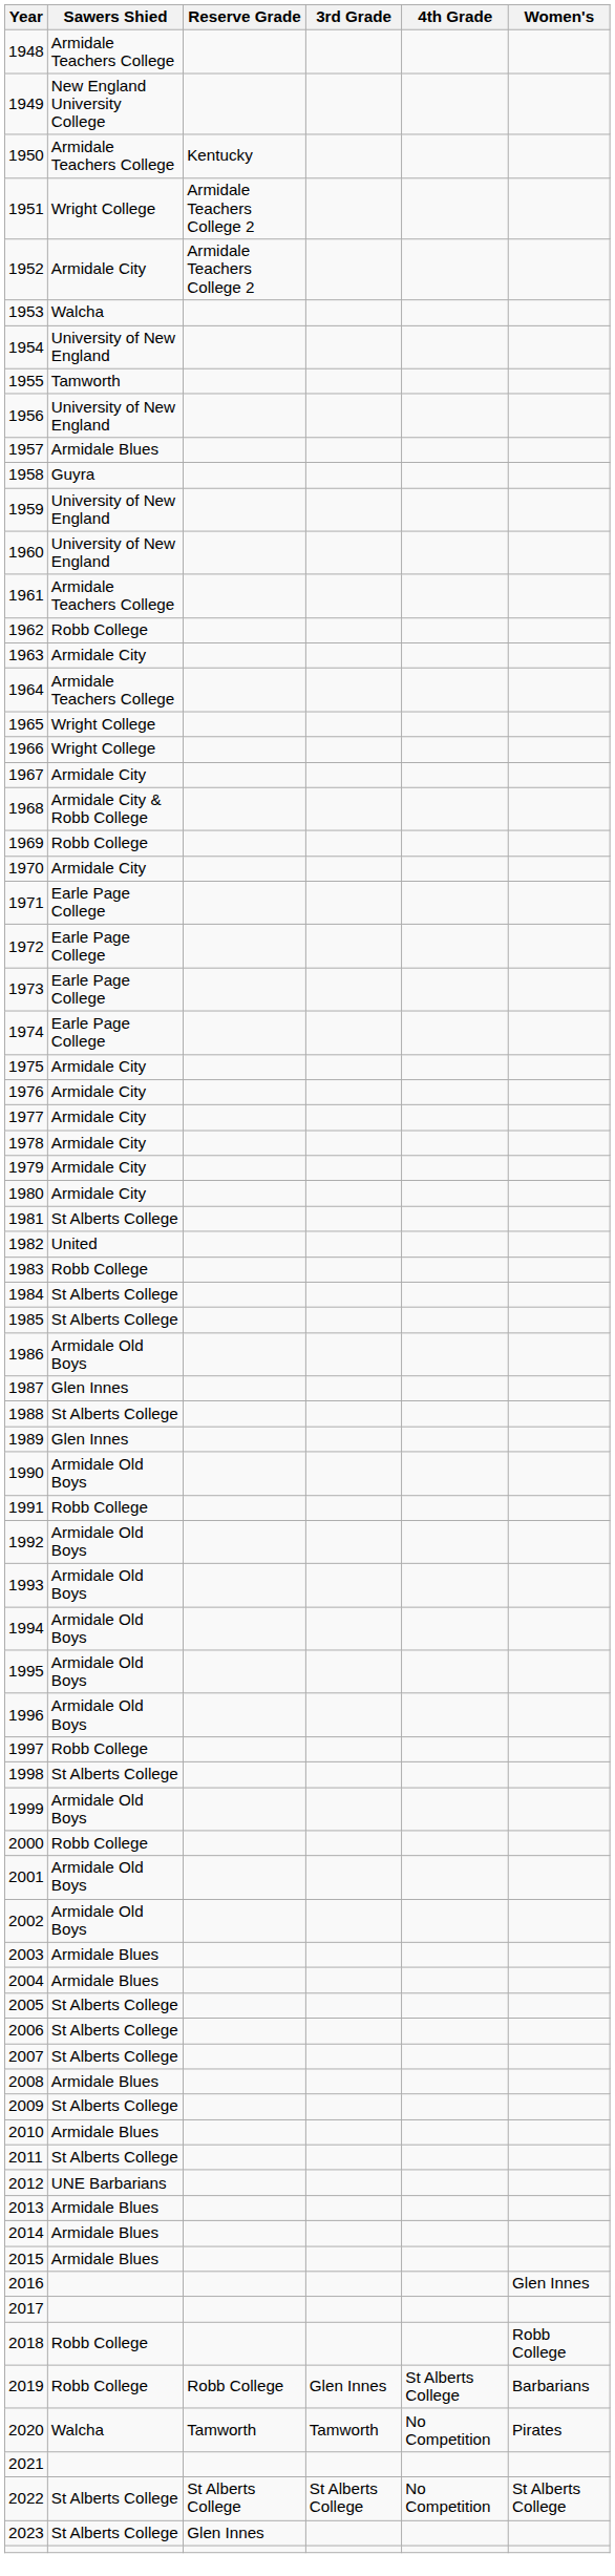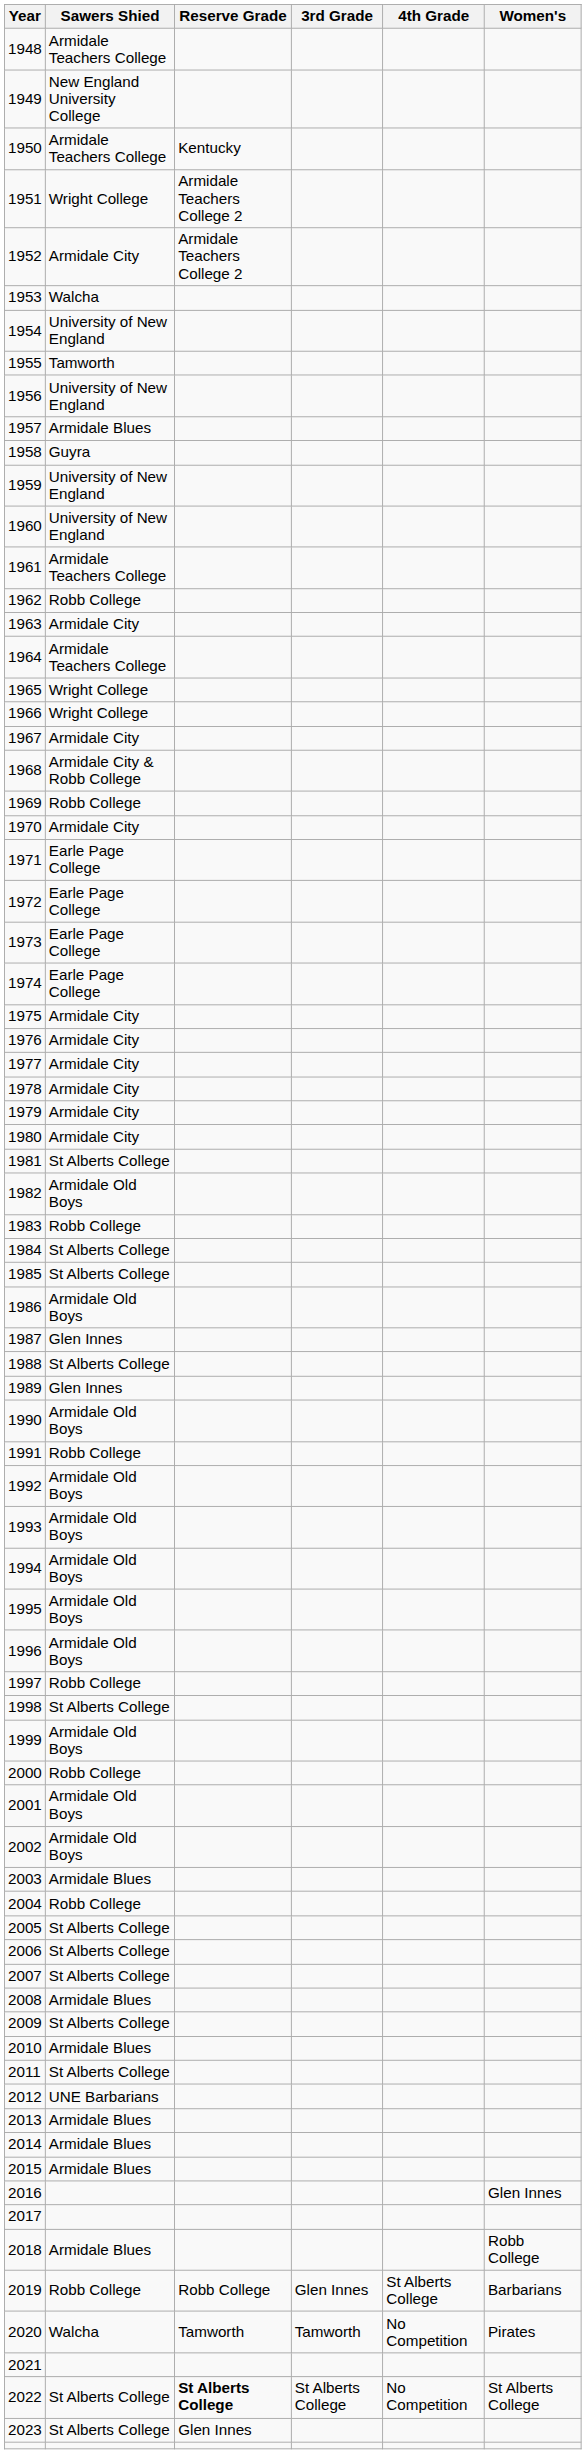1982 | Sawers Shied: United -> Armidale Old Boys
2004 | Sawers Shied: Armidale Blues -> Robb College
2018 | Sawers Shied: Robb College -> Armidale Blues
2022 | Reserve Grade: normal -> bold
